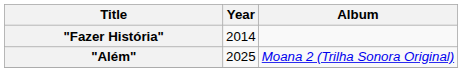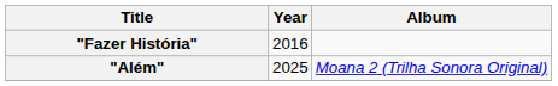"Fazer História" | Year: 2014 -> 2016
